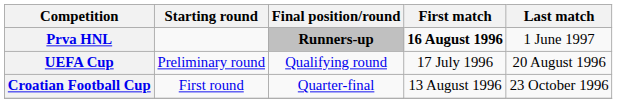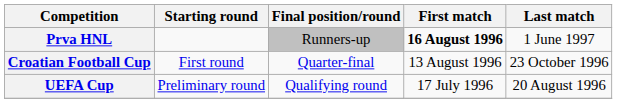Prva HNL | Final position/round: bold -> normal
rows swapped: Croatian Football Cup <-> UEFA Cup
